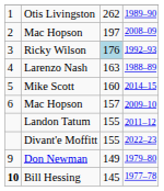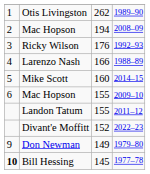Mac Hopson / 2008–09 | column 3: 197 -> 194
Ricky Wilson | column 3: lightblue background -> no background
Larenzo Nash | column 3: 163 -> 166
Mac Hopson / 2009–10 | column 3: 157 -> 155
Divant'e Moffitt | column 3: 155 -> 152
